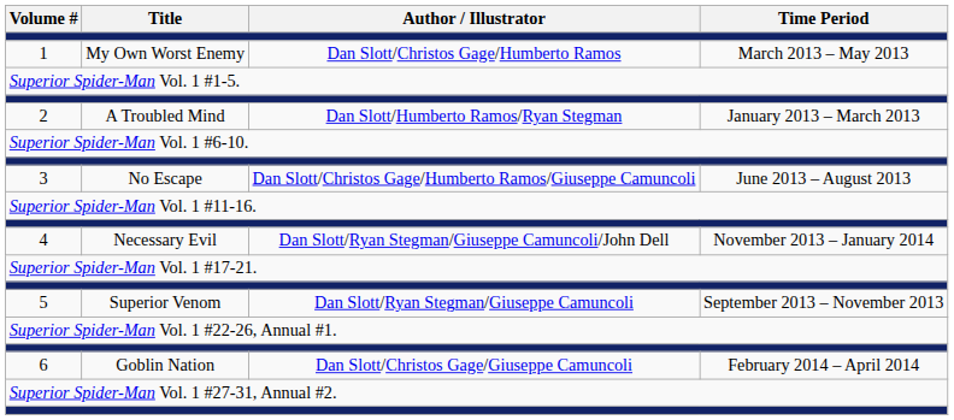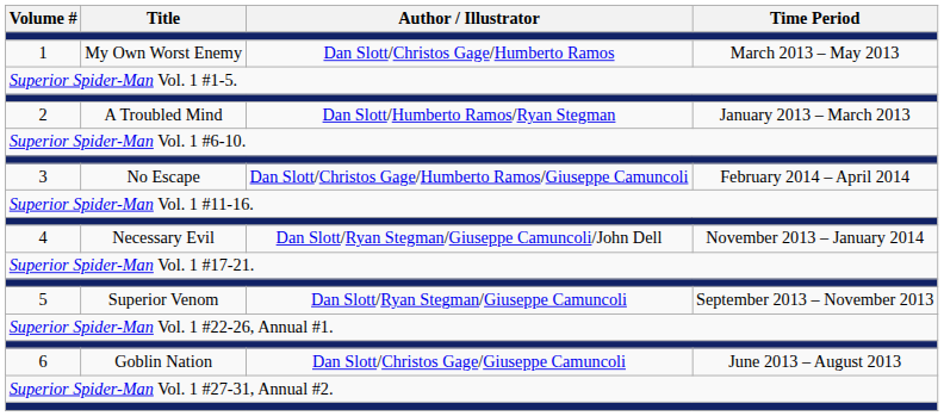3 | Time Period: June 2013 – August 2013 -> February 2014 – April 2014
6 | Time Period: February 2014 – April 2014 -> June 2013 – August 2013
